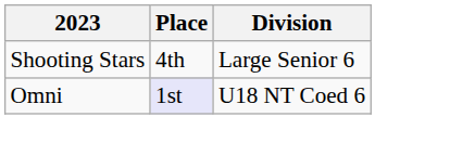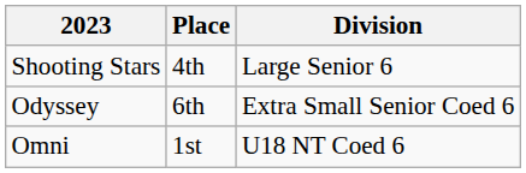+ row: Odyssey | 6th | Extra Small Senior Coed 6
Omni | Place: lavender background -> no background
